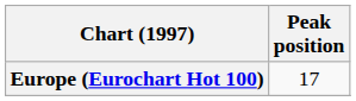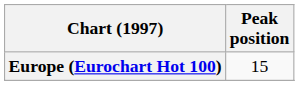Europe (Eurochart Hot 100) | Peak position: 17 -> 15
